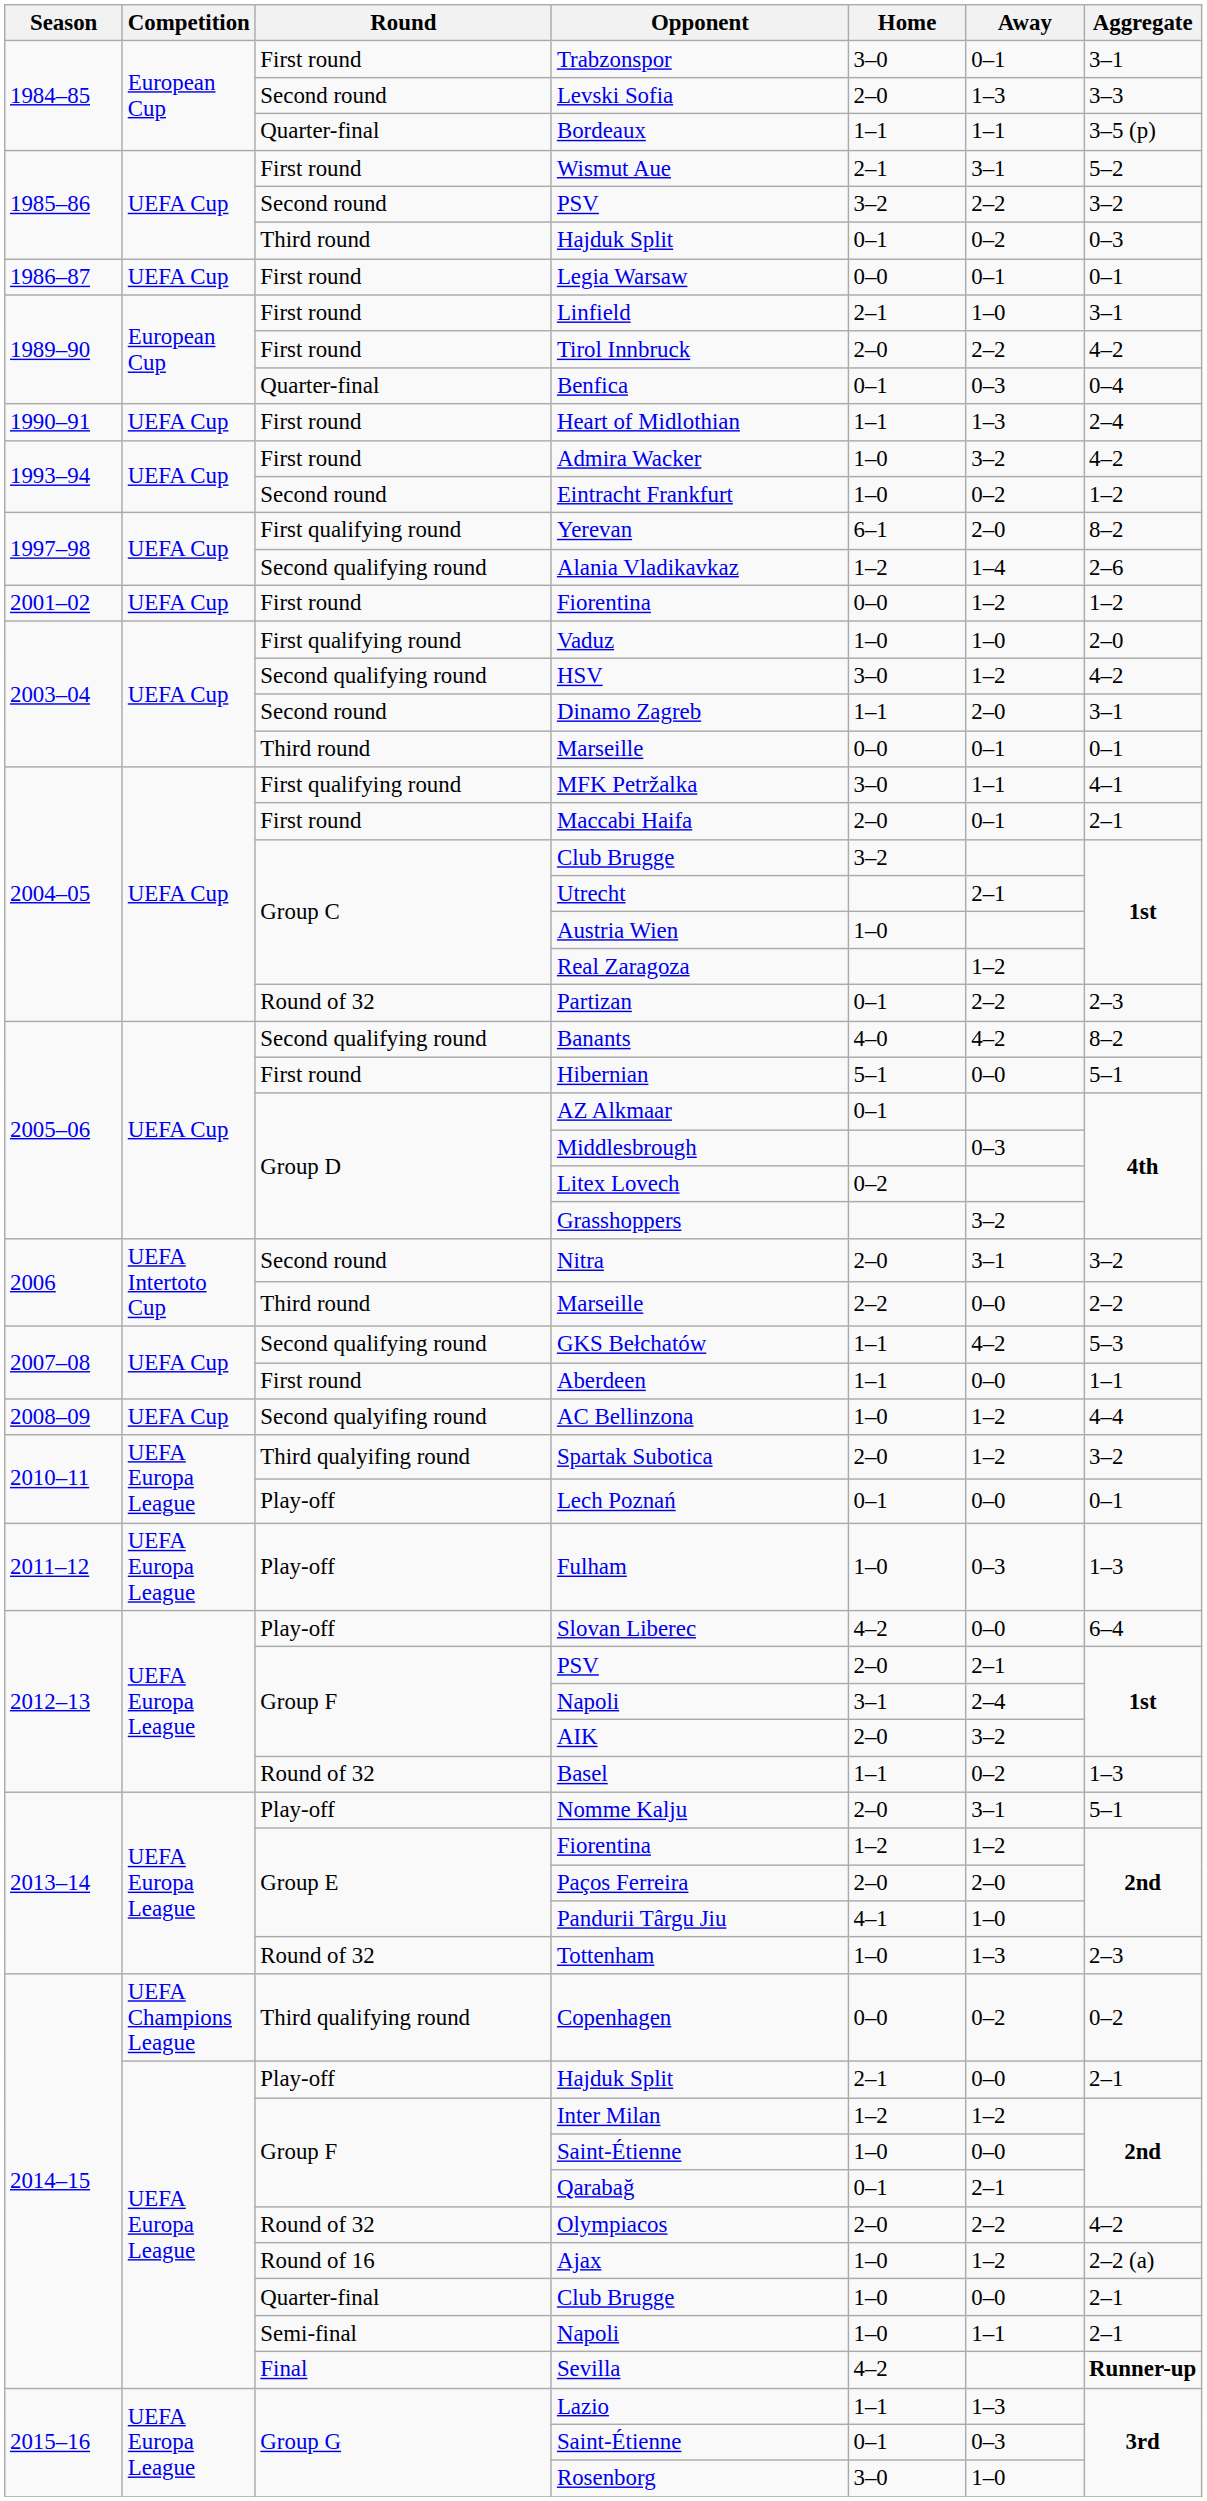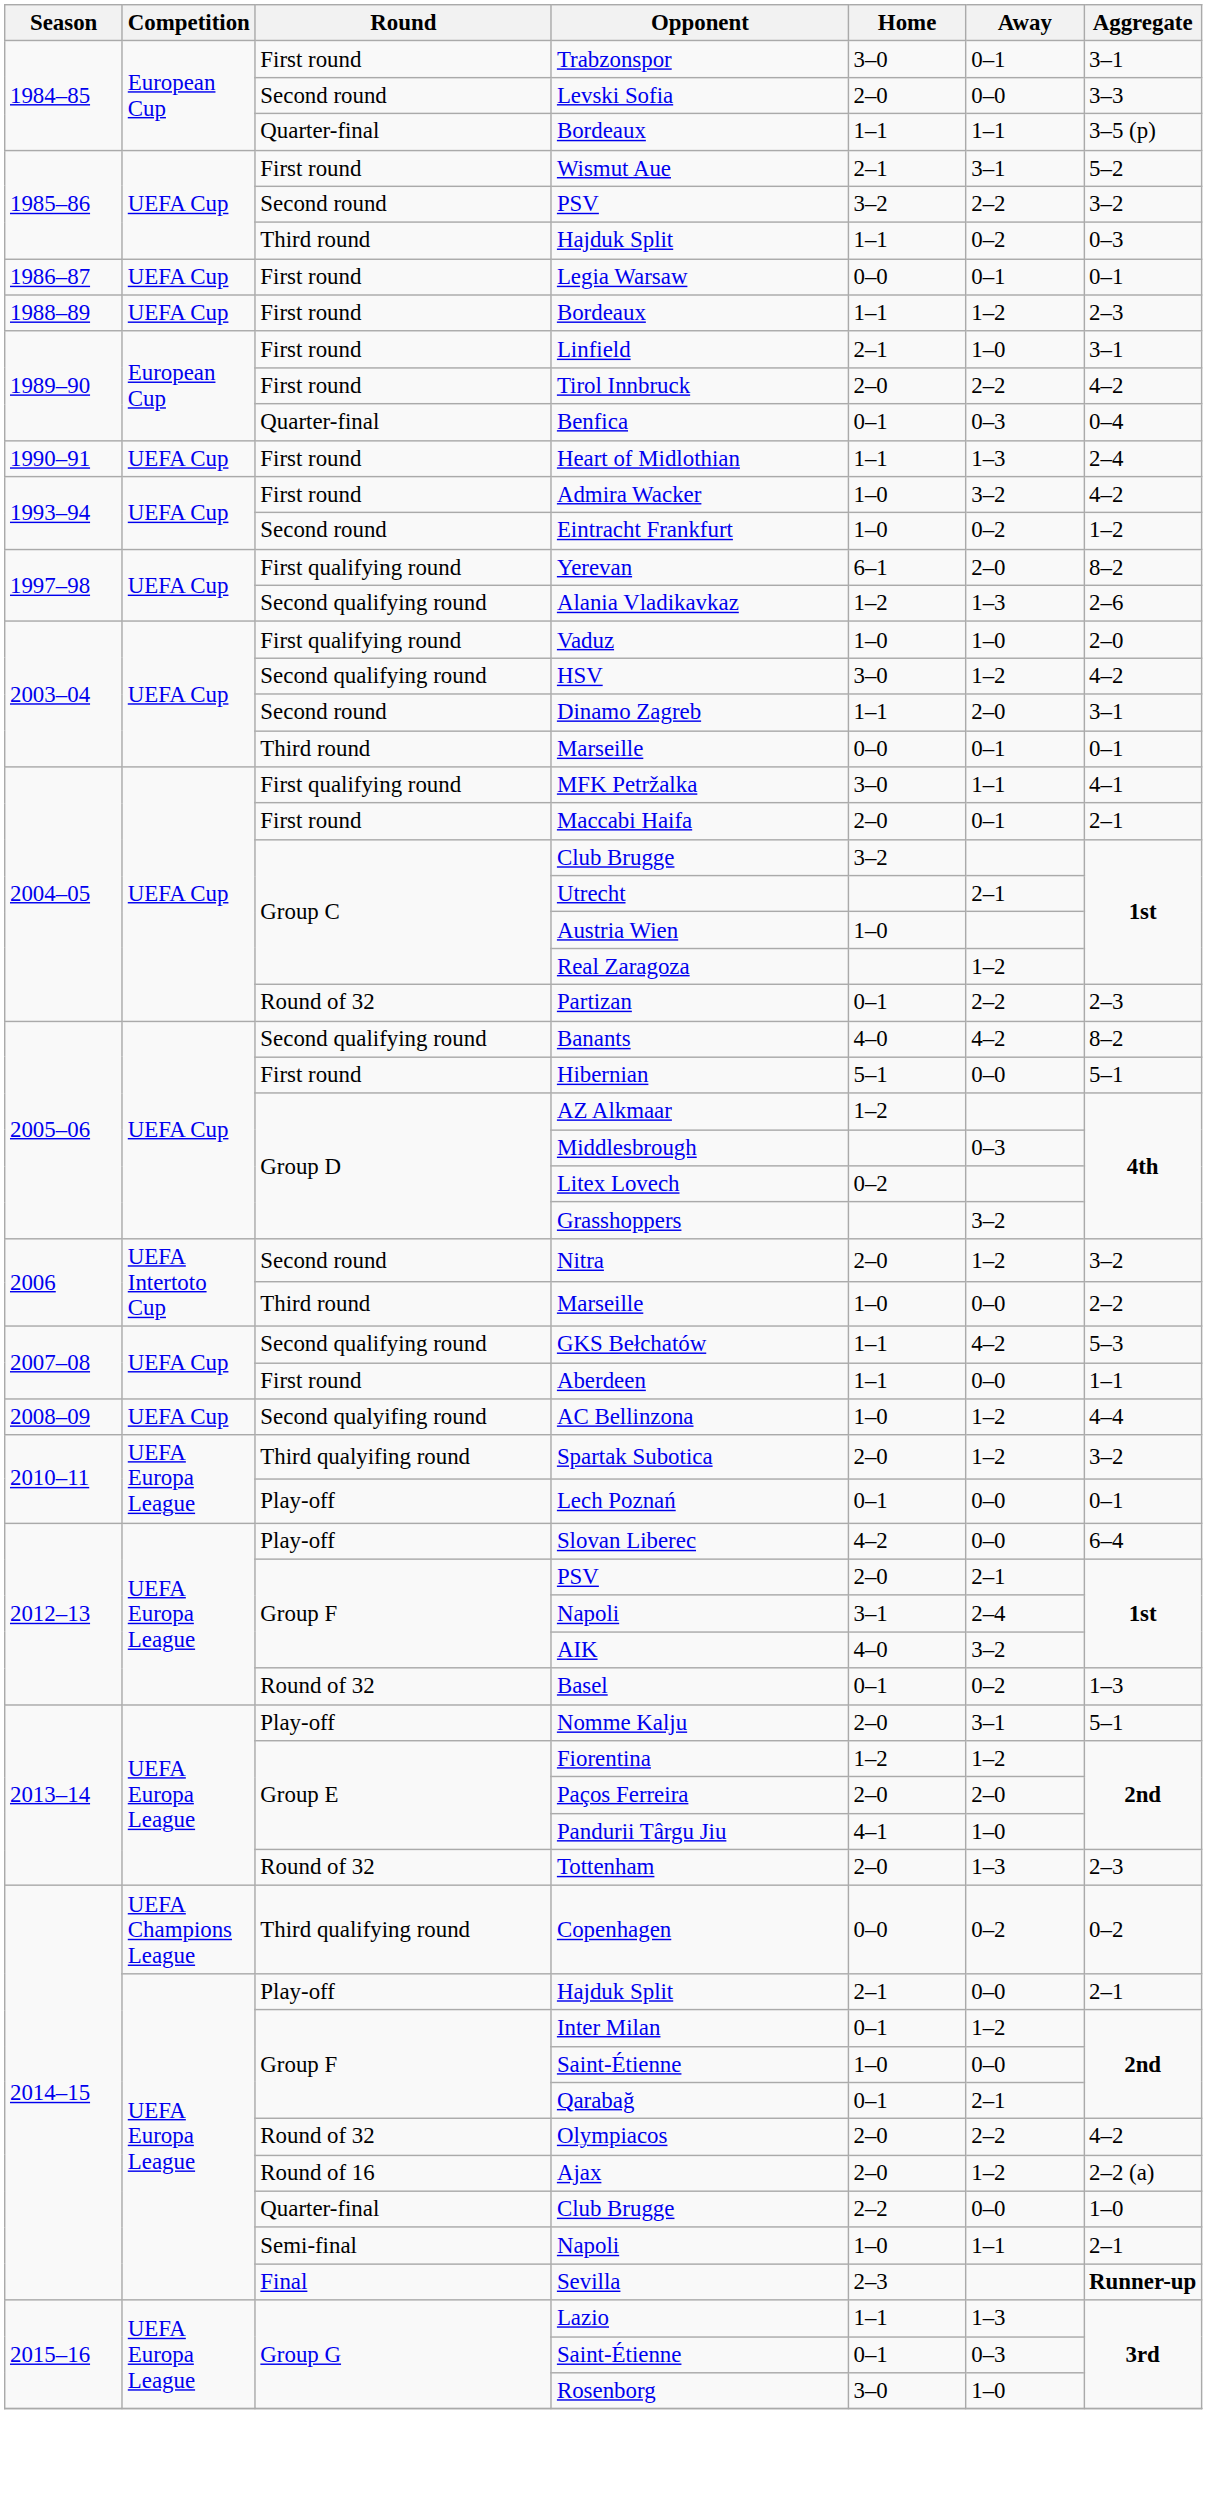Levski Sofia | Away: 1–3 -> 0–0
1985–86 / Hajduk Split | Home: 0–1 -> 1–1
+ row: 1988–89 | UEFA Cup | First round | Bordeaux | 1–1 | 1–2 | 2–3
Alania Vladikavkaz | Away: 1–4 -> 1–3
- row: 2001–02 | UEFA Cup | First round | Fiorentina | 0–0 | 1–2 | 1–2
AZ Alkmaar | Home: 0–1 -> 1–2
Nitra | Away: 3–1 -> 1–2
2006 / Marseille | Home: 2–2 -> 1–0
- row: 2011–12 | UEFA Europa League | Play-off | Fulham | 1–0 | 0–3 | 1–3
AIK | Home: 2–0 -> 4–0
Basel | Home: 1–1 -> 0–1
Tottenham | Home: 1–0 -> 2–0
Inter Milan | Home: 1–2 -> 0–1
Ajax | Home: 1–0 -> 2–0
2014–15 / Club Brugge | Home: 1–0 -> 2–2
2014–15 / Club Brugge | Aggregate: 2–1 -> 1–0
Sevilla | Home: 4–2 -> 2–3
